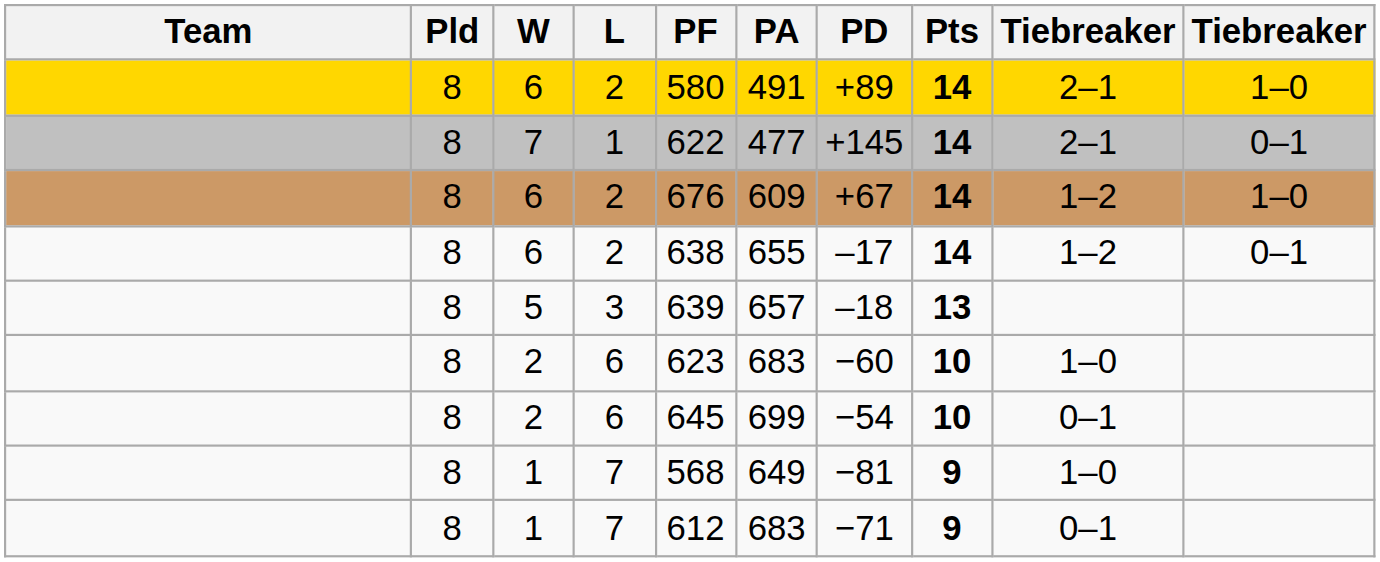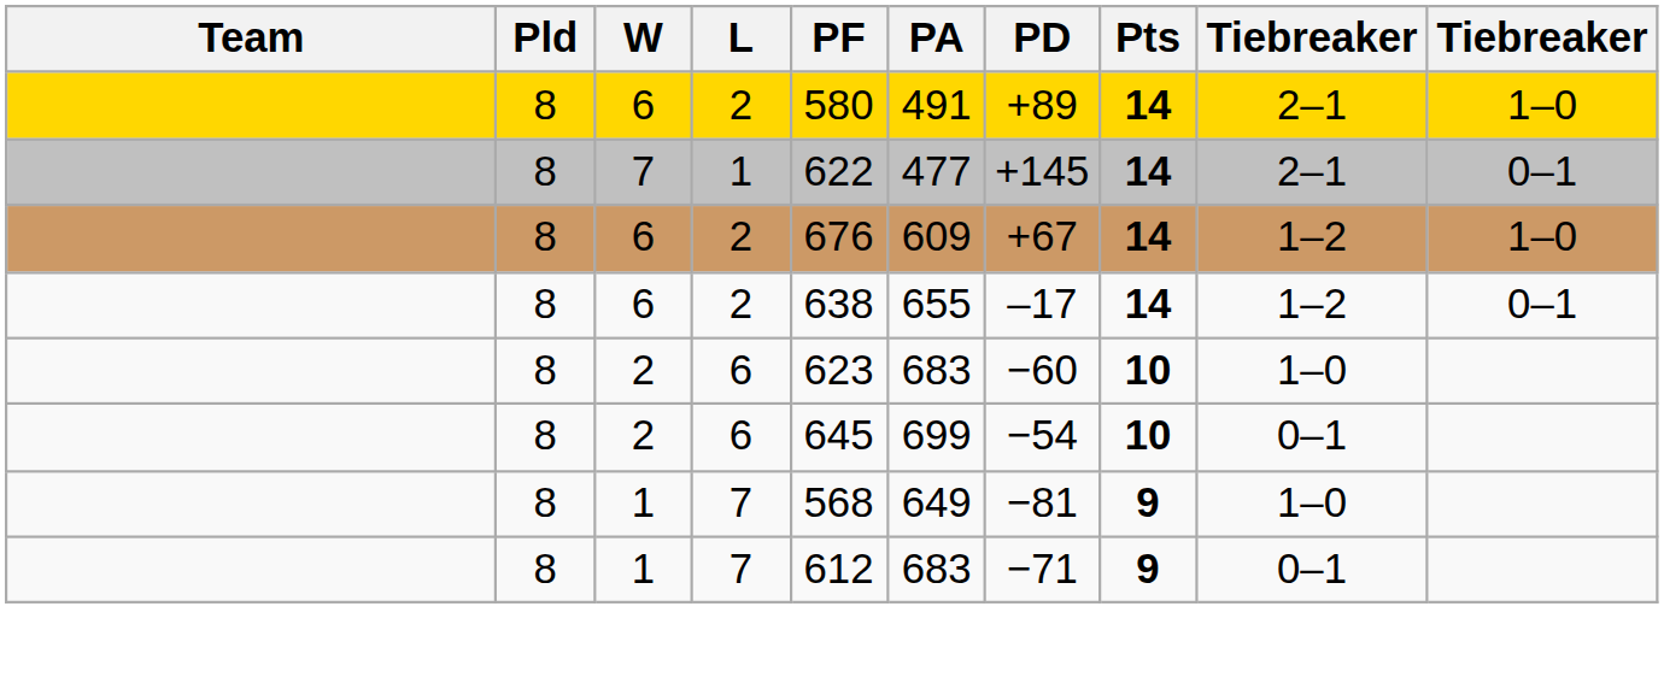- row: 8 | 5 | 3 | 639 | 657 | –18 | 13
